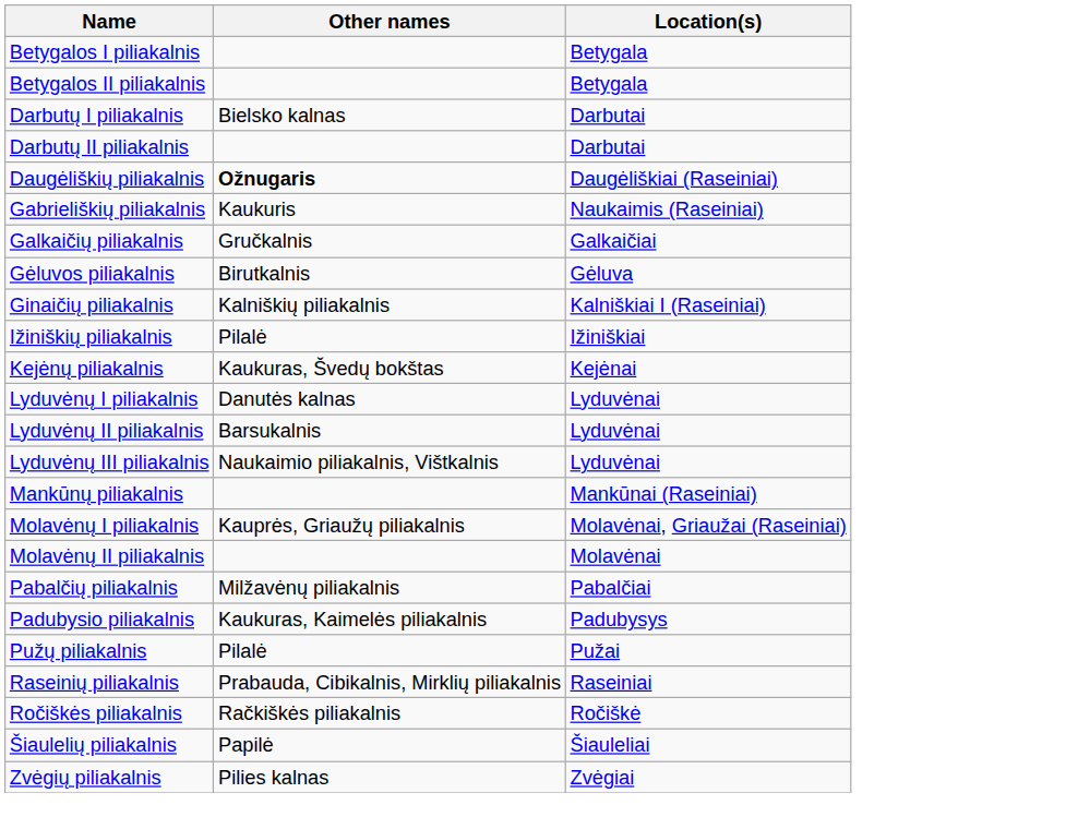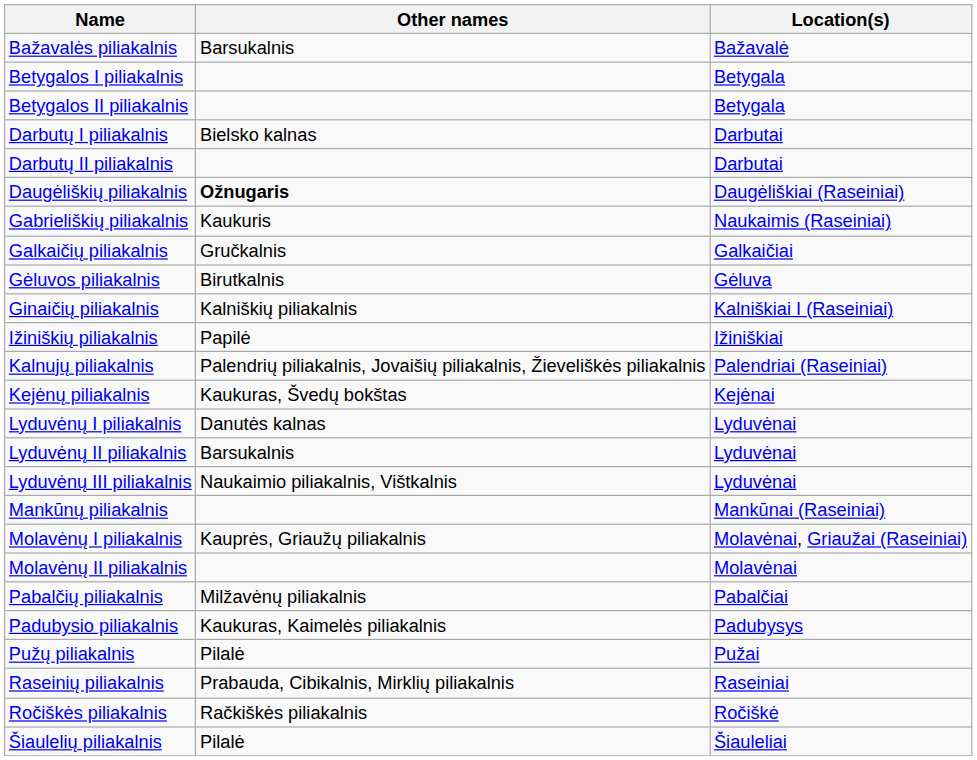+ row: Bažavalės piliakalnis | Barsukalnis | Bažavalė
Ižiniškių piliakalnis | Other names: Pilalė -> Papilė
+ row: Kalnujų piliakalnis | Palendrių piliakalnis, Jovaišių piliakalnis, Žieveliškės piliakalnis | Palendriai (Raseiniai)
Šiaulelių piliakalnis | Other names: Papilė -> Pilalė
- row: Zvėgių piliakalnis | Pilies kalnas | Zvėgiai
